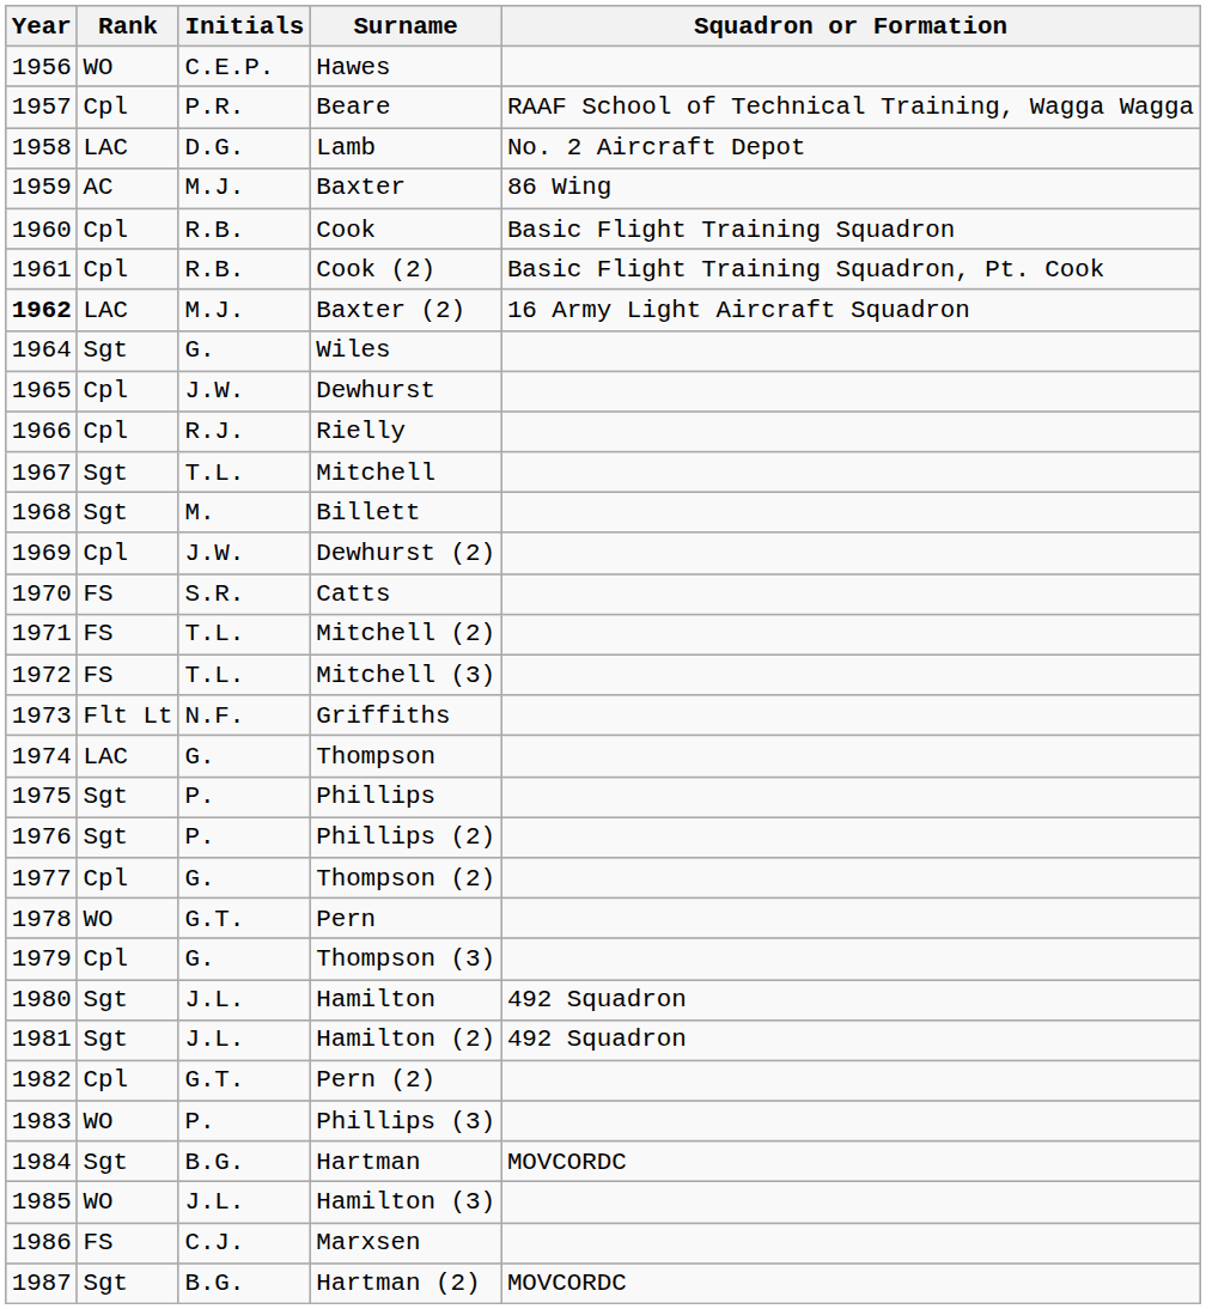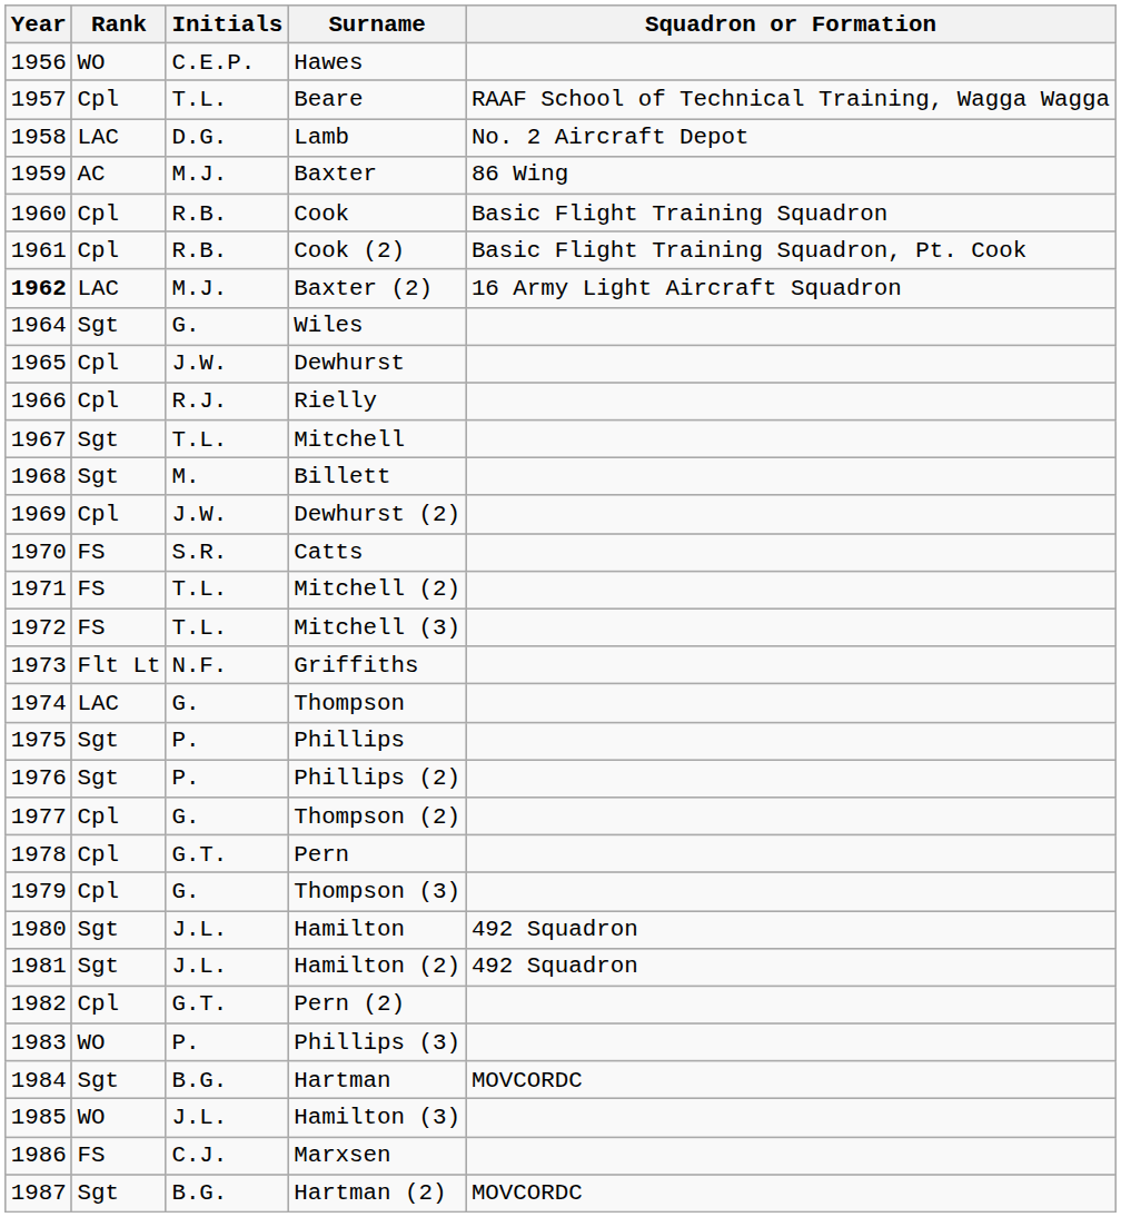Beare | Initials: P.R. -> T.L.
Pern | Rank: WO -> Cpl
